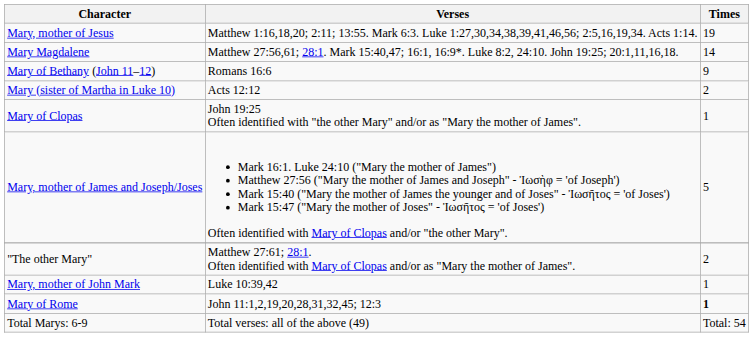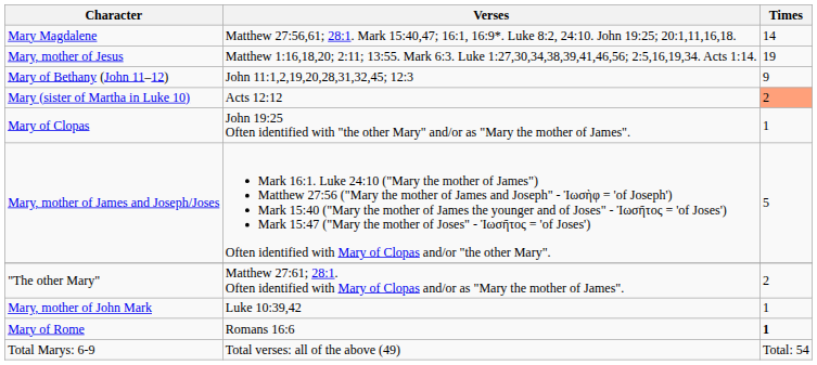rows swapped: Mary, mother of Jesus <-> Mary Magdalene
Mary of Bethany (John 11–12) | Verses: Romans 16:6 -> John 11:1,2,19,20,28,31,32,45; 12:3
Mary (sister of Martha in Luke 10) | Times: no background -> lightsalmon background
Mary of Rome | Verses: John 11:1,2,19,20,28,31,32,45; 12:3 -> Romans 16:6
